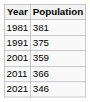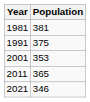2001 | Population: 359 -> 353
2011 | Population: 366 -> 365
